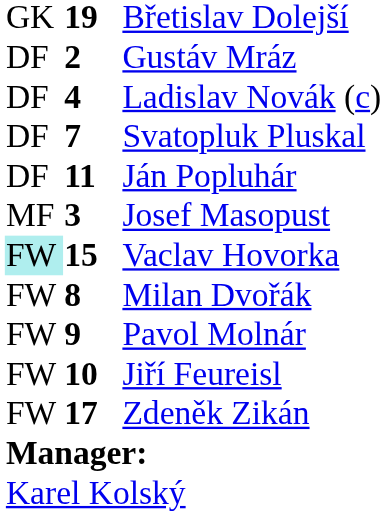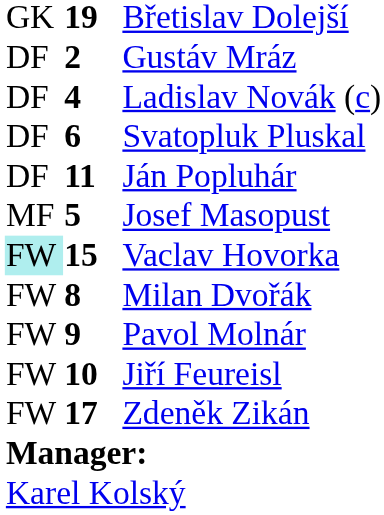Svatopluk Pluskal | column 2: 7 -> 6
Josef Masopust | column 2: 3 -> 5
